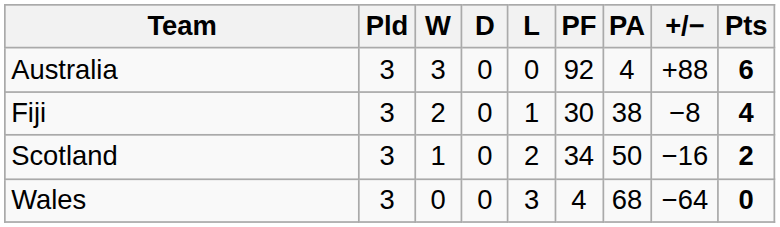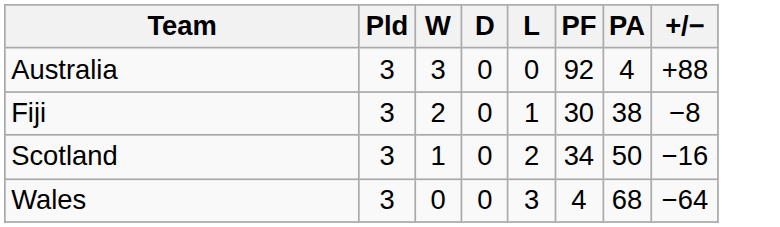- column: Pts | 6 | 4 | 2 | 0
